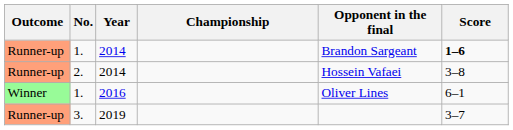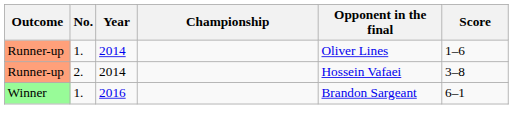1. / 2014 | Opponent in the final: Brandon Sargeant -> Oliver Lines
1. / 2014 | Score: bold -> normal
1. / 2016 | Opponent in the final: Oliver Lines -> Brandon Sargeant
- row: Runner-up | 3. | 2019 | 3–7
